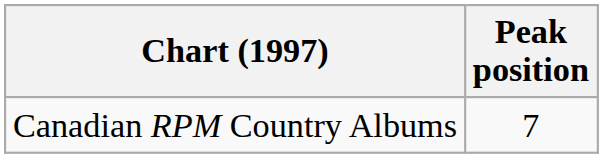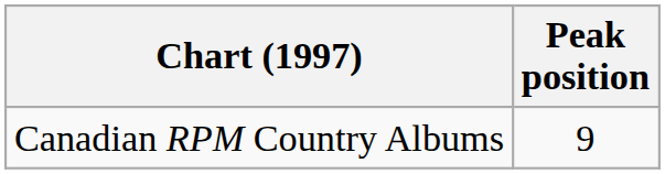Canadian RPM Country Albums | Peak position: 7 -> 9
